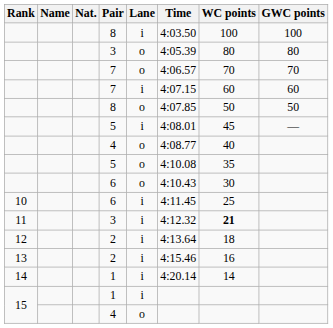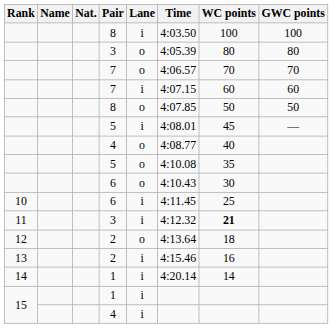12 / 2 | Lane: i -> o
15 / 4 | Lane: o -> i
